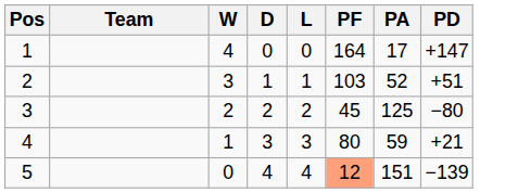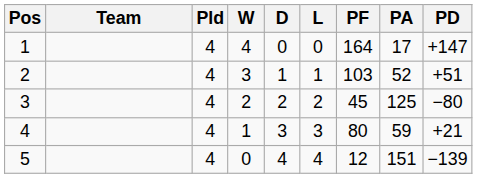+ column: Pld | 4 | 4 | 4 | 4 | 4
5 | PF: lightsalmon background -> no background
